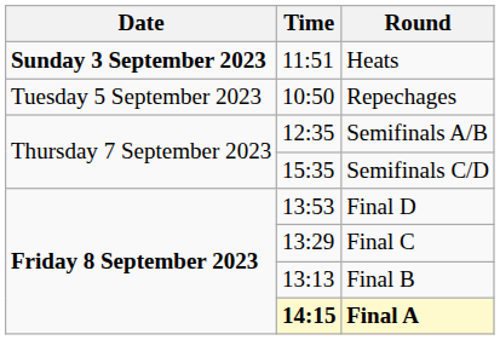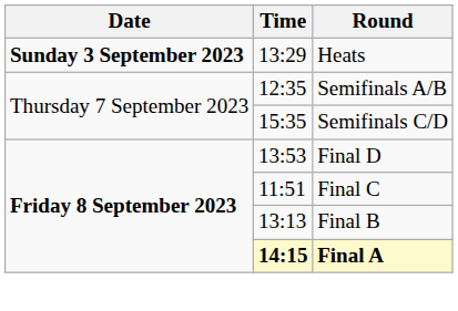Heats | Time: 11:51 -> 13:29
- row: Tuesday 5 September 2023 | 10:50 | Repechages
Final C | Time: 13:29 -> 11:51
